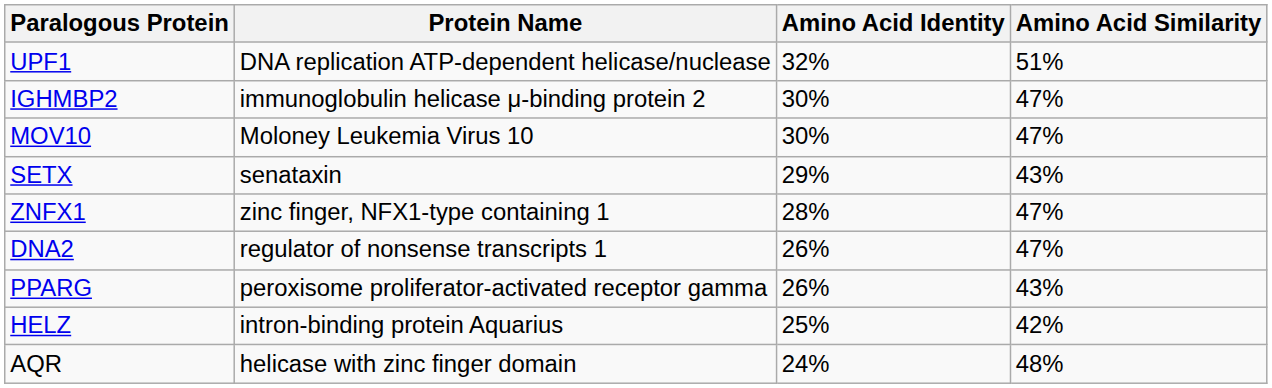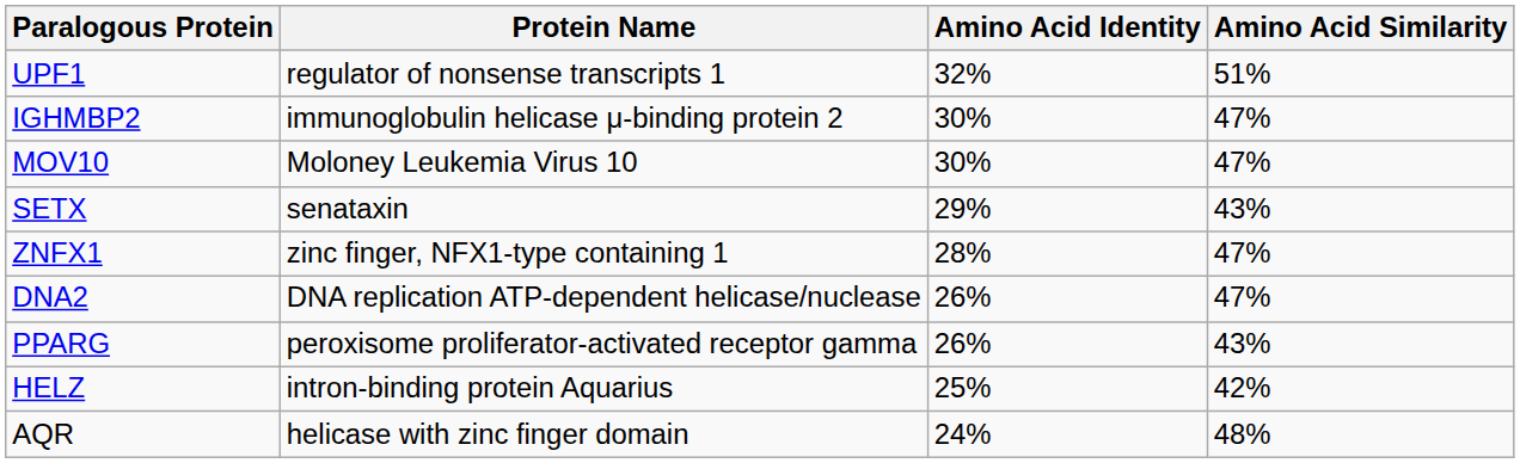UPF1 | Protein Name: DNA replication ATP-dependent helicase/nuclease -> regulator of nonsense transcripts 1
DNA2 | Protein Name: regulator of nonsense transcripts 1 -> DNA replication ATP-dependent helicase/nuclease
